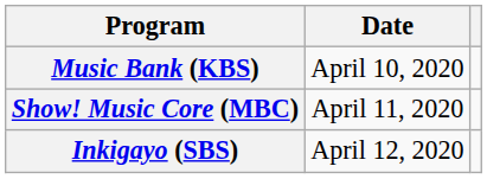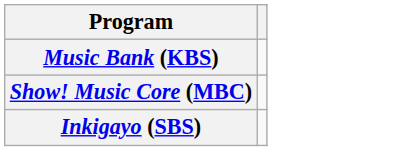- column: Date | April 10, 2020 | April 11, 2020 | April 12, 2020
